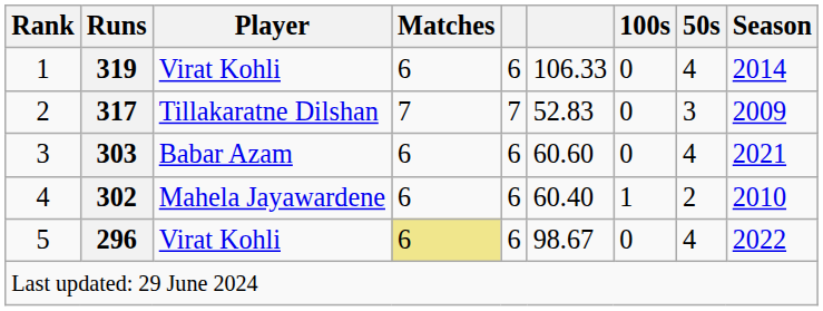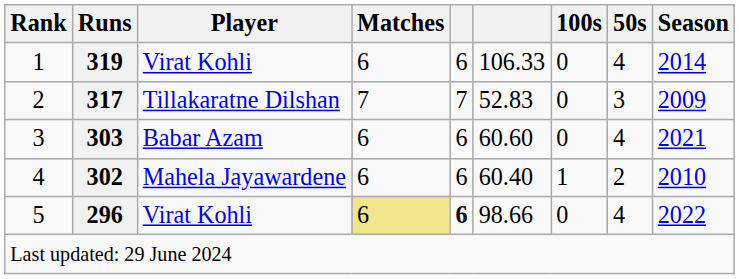5 | column 5: normal -> bold
5 | column 6: 98.67 -> 98.66
